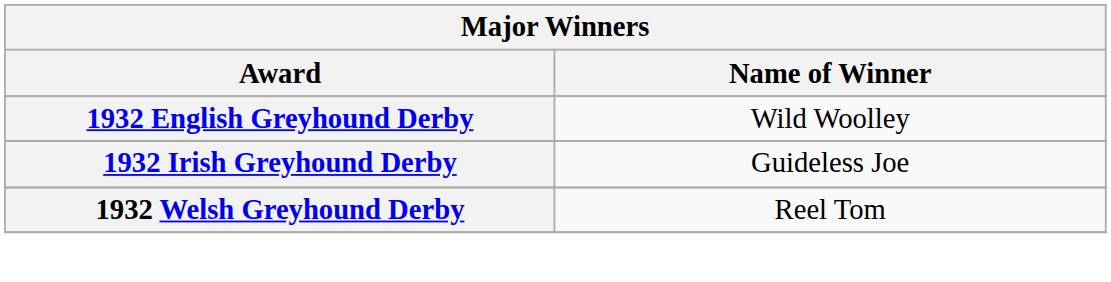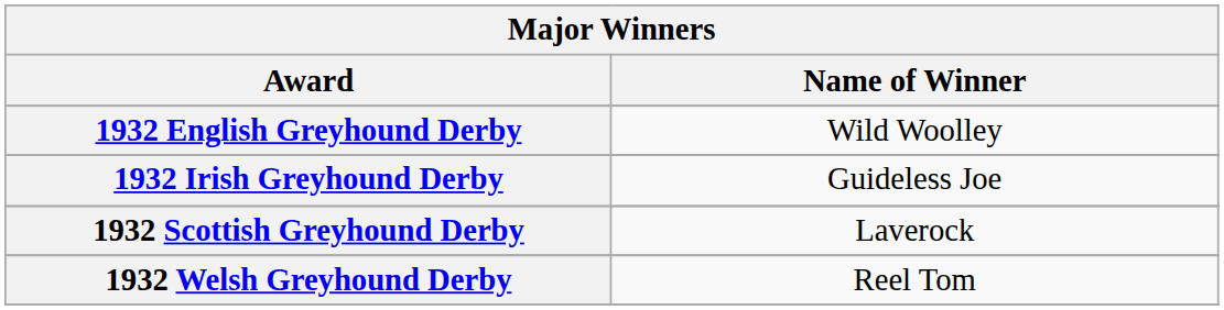+ row: 1932 Scottish Greyhound Derby | Laverock
